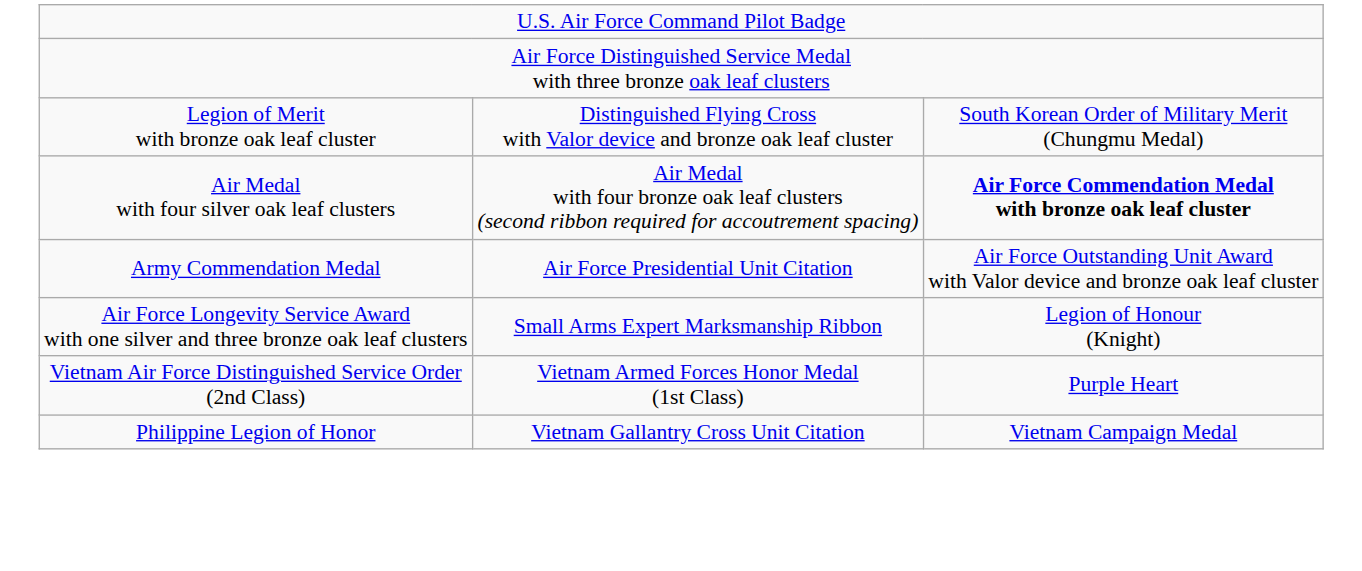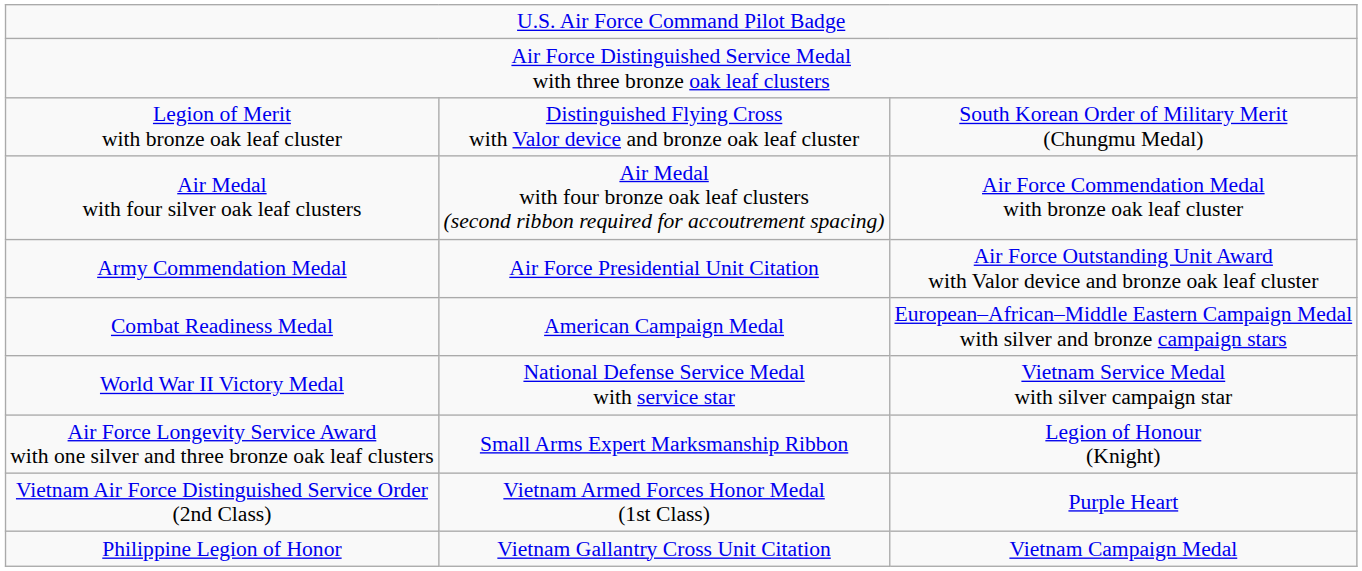Air Medal with four silver oak leaf clusters | column 3: bold -> normal
+ row: Combat Readiness Medal | American Campaign Medal | European–African–Middle Eastern Campaign Medal with silver and bronze campaign stars
+ row: World War II Victory Medal | National Defense Service Medal with service star | Vietnam Service Medal with silver campaign star
